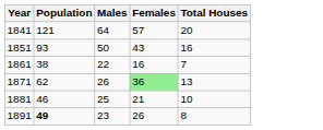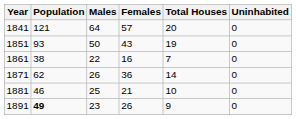+ column: Uninhabited | 0 | 0 | 0 | 0 | 0 | 0
1851 | Total Houses: 16 -> 19
1871 | Females: lightgreen background -> no background
1871 | Total Houses: 13 -> 14
1891 | Total Houses: 8 -> 9
